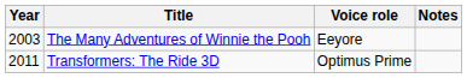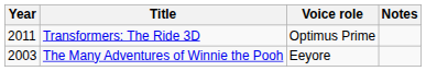rows swapped: The Many Adventures of Winnie the Pooh <-> Transformers: The Ride 3D
